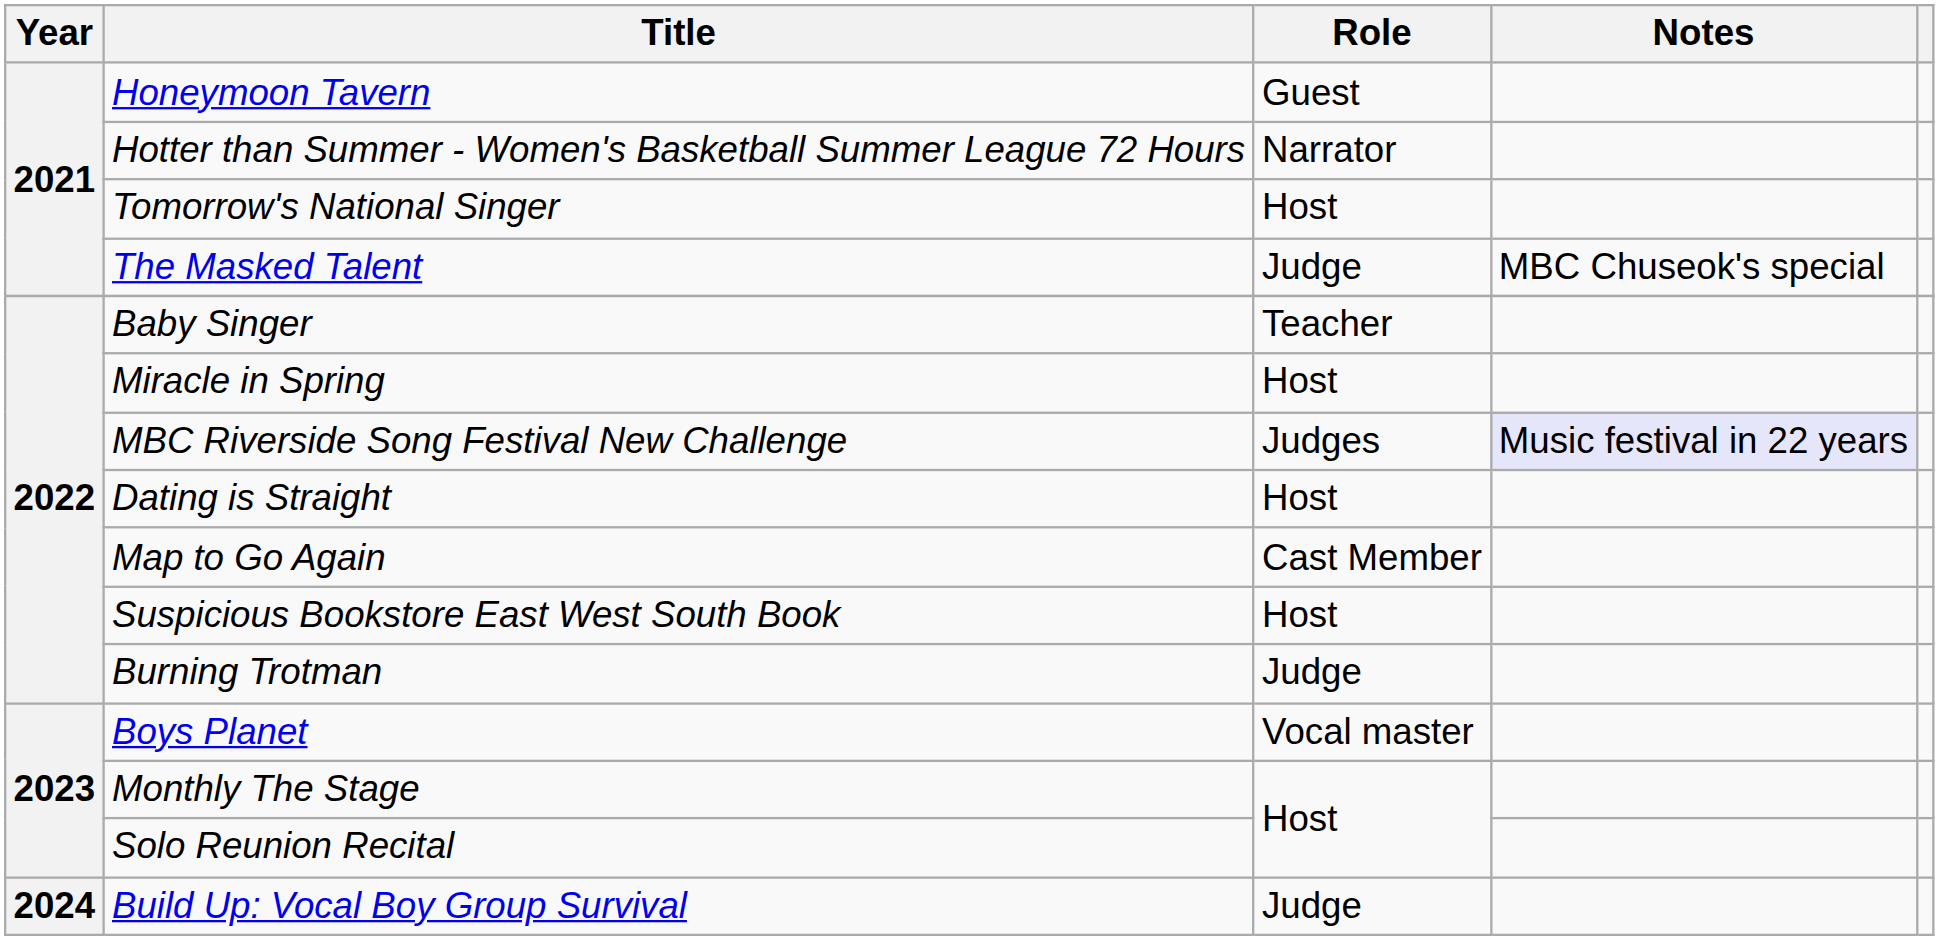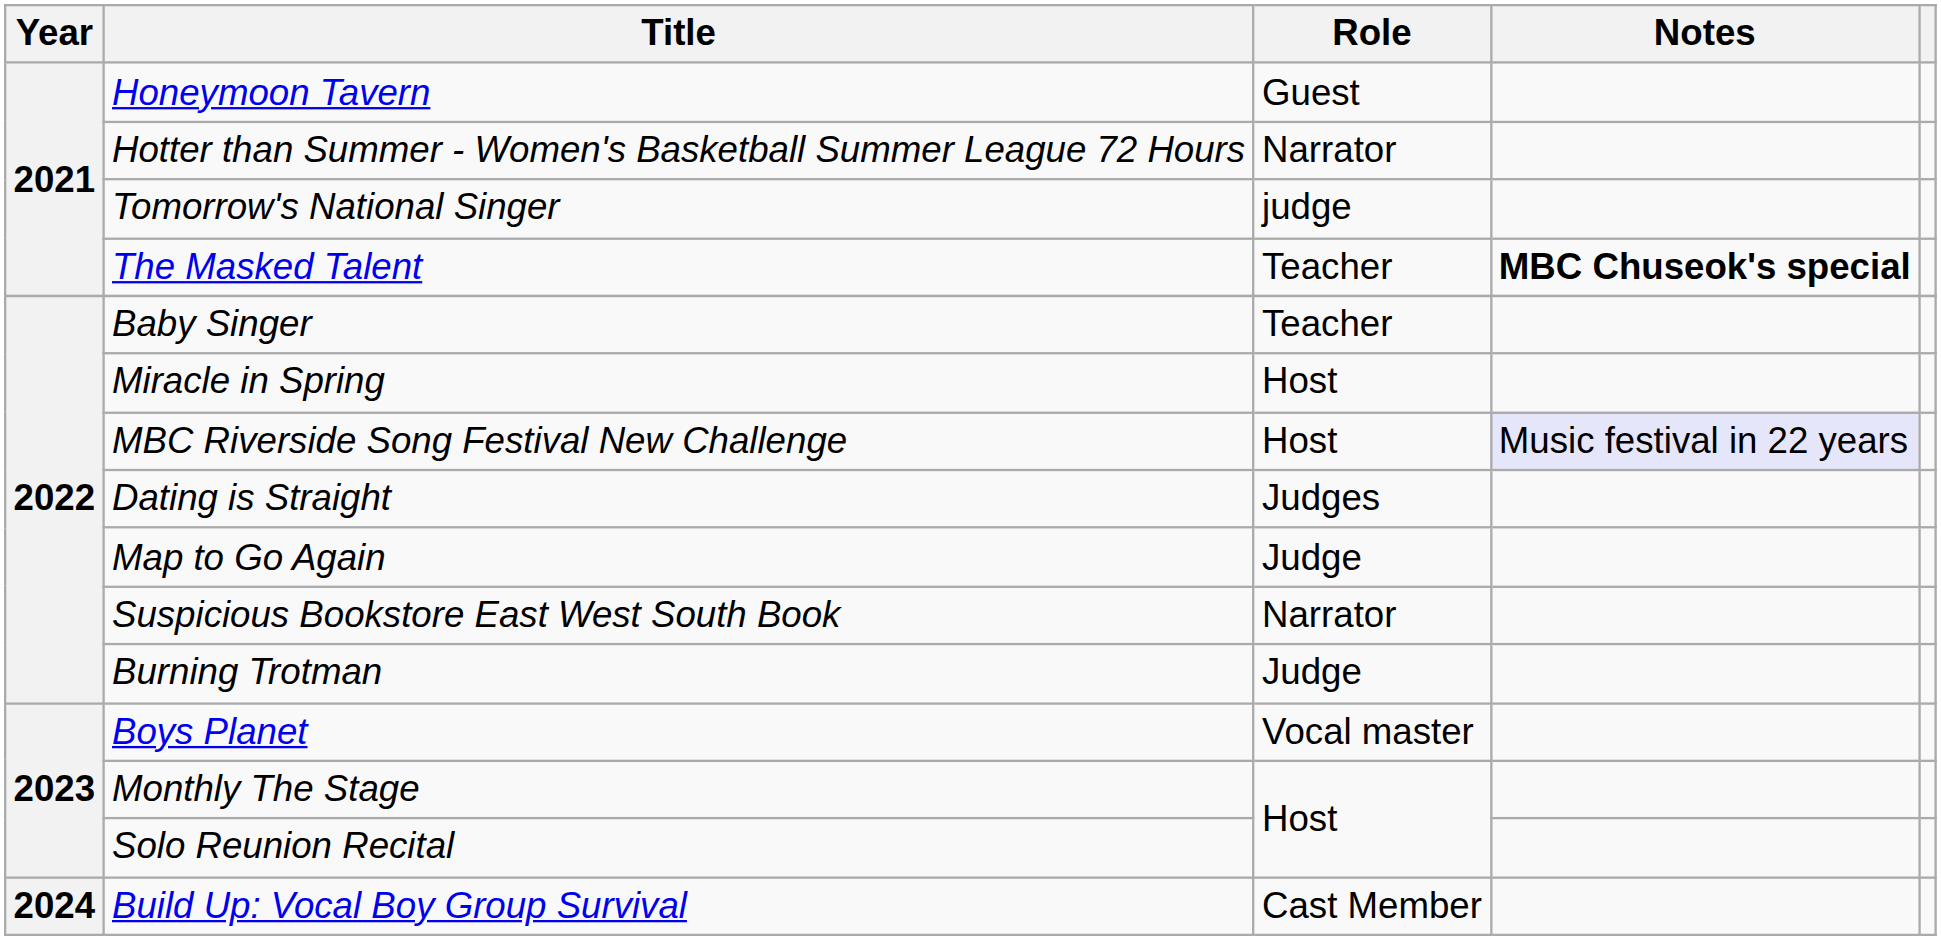Tomorrow's National Singer | Role: Host -> judge
The Masked Talent | Role: Judge -> Teacher
The Masked Talent | Notes: normal -> bold
MBC Riverside Song Festival New Challenge | Role: Judges -> Host
Dating is Straight | Role: Host -> Judges
Map to Go Again | Role: Cast Member -> Judge
Suspicious Bookstore East West South Book | Role: Host -> Narrator
Build Up: Vocal Boy Group Survival | Role: Judge -> Cast Member
